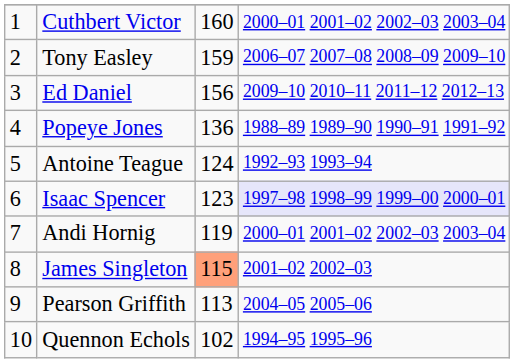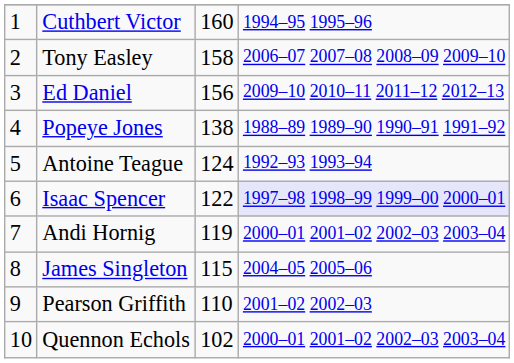Cuthbert Victor | column 4: 2000–01 2001–02 2002–03 2003–04 -> 1994–95 1995–96
Tony Easley | column 3: 159 -> 158
Popeye Jones | column 3: 136 -> 138
Isaac Spencer | column 3: 123 -> 122
James Singleton | column 3: lightsalmon background -> no background
James Singleton | column 4: 2001–02 2002–03 -> 2004–05 2005–06
Pearson Griffith | column 3: 113 -> 110
Pearson Griffith | column 4: 2004–05 2005–06 -> 2001–02 2002–03
Quennon Echols | column 4: 1994–95 1995–96 -> 2000–01 2001–02 2002–03 2003–04
